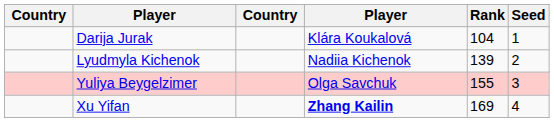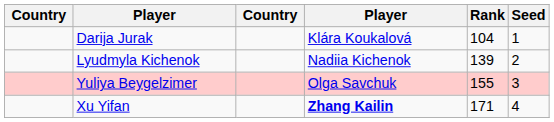Xu Yifan | Rank: 169 -> 171
